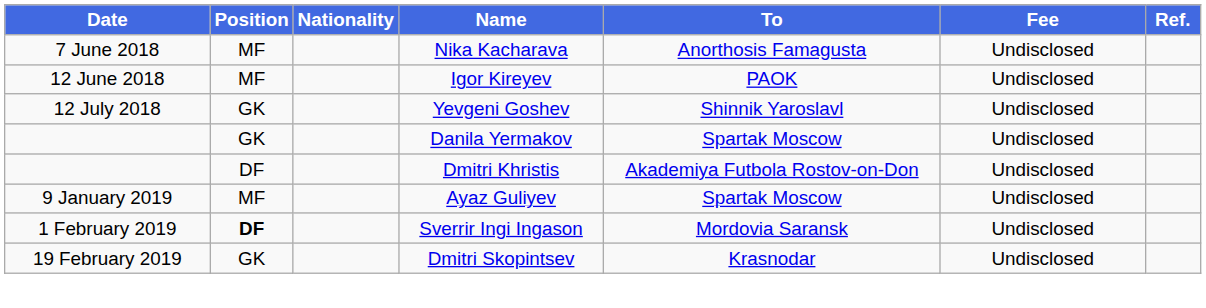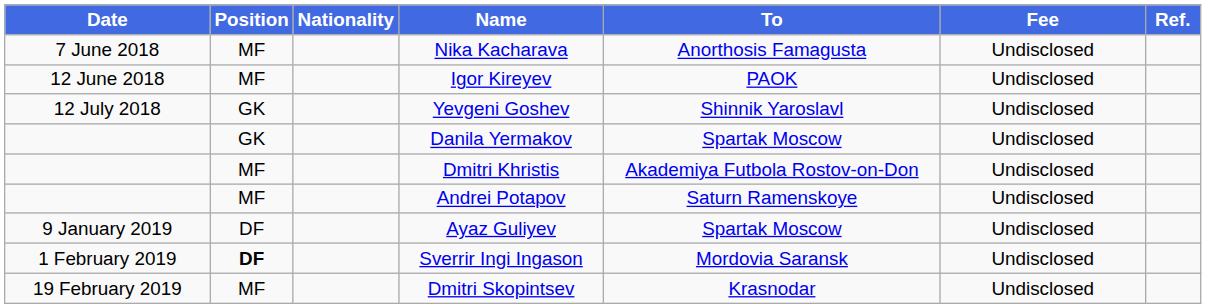Dmitri Khristis | Position: DF -> MF
+ row: MF | Andrei Potapov | Saturn Ramenskoye | Undisclosed
Ayaz Guliyev | Position: MF -> DF
Dmitri Skopintsev | Position: GK -> MF
